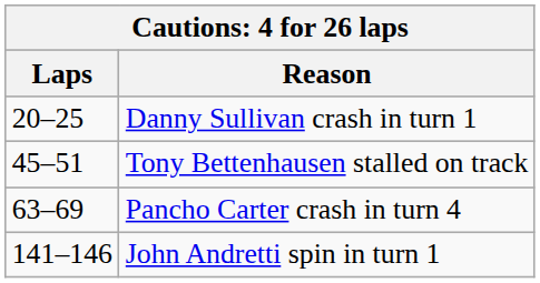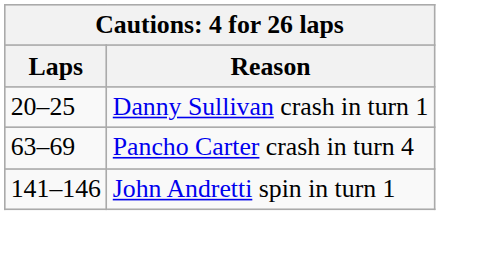- row: 45–51 | Tony Bettenhausen stalled on track
